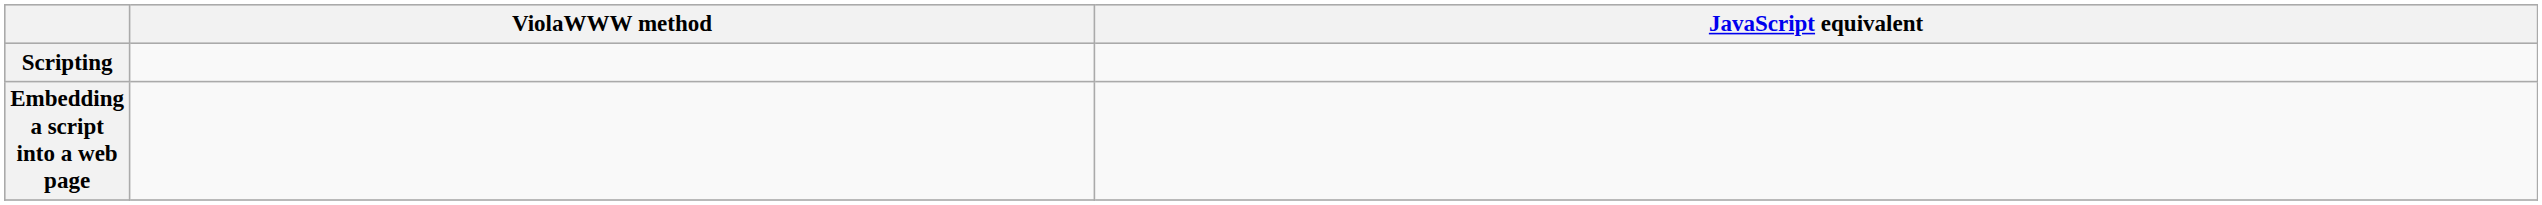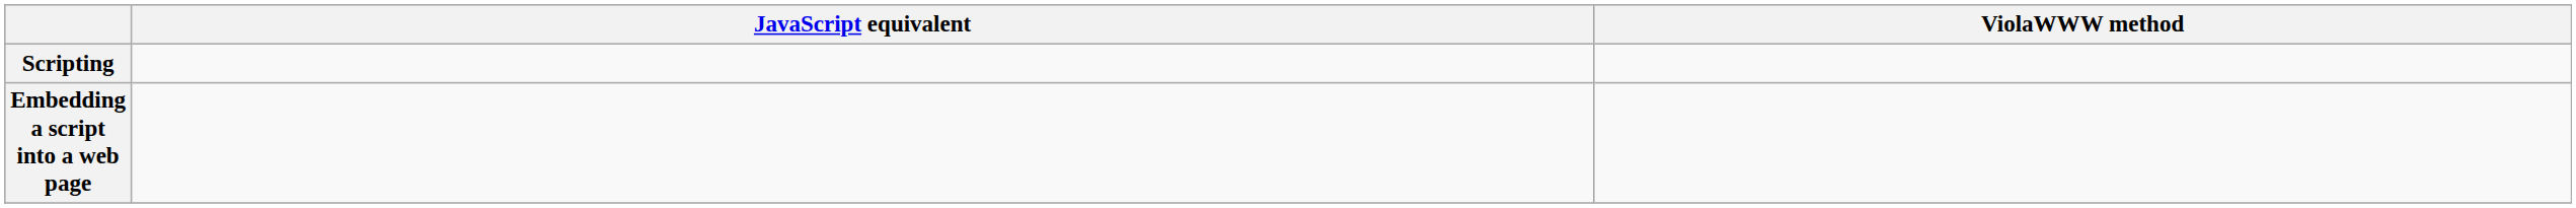columns swapped: ViolaWWW method <-> JavaScript equivalent
